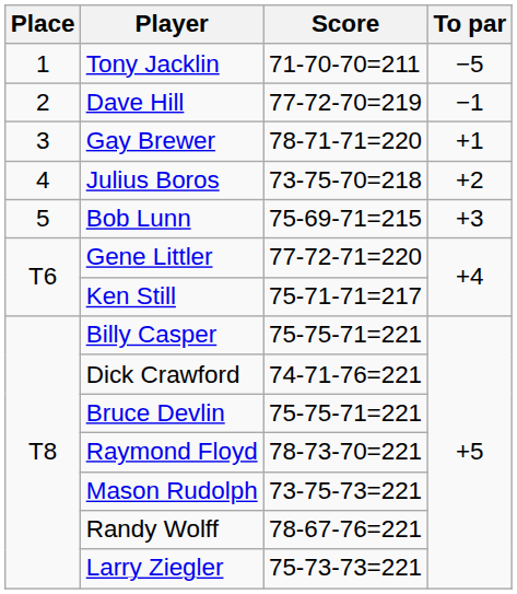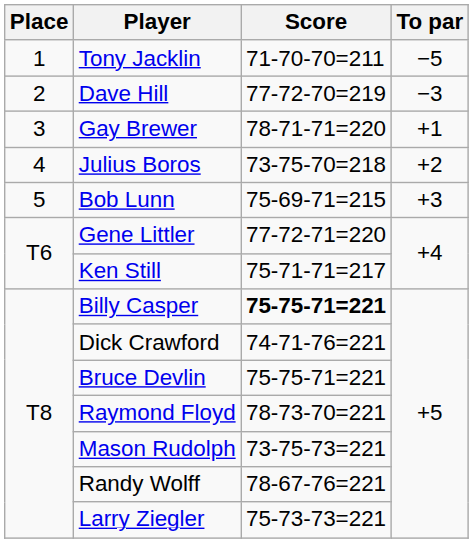Dave Hill | To par: −1 -> −3
Billy Casper | Score: normal -> bold
